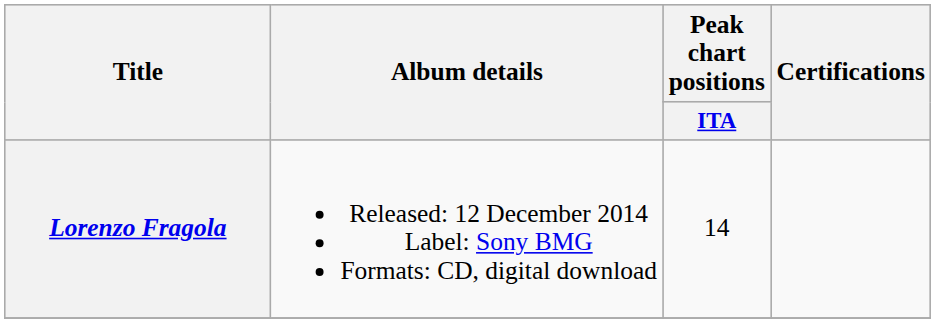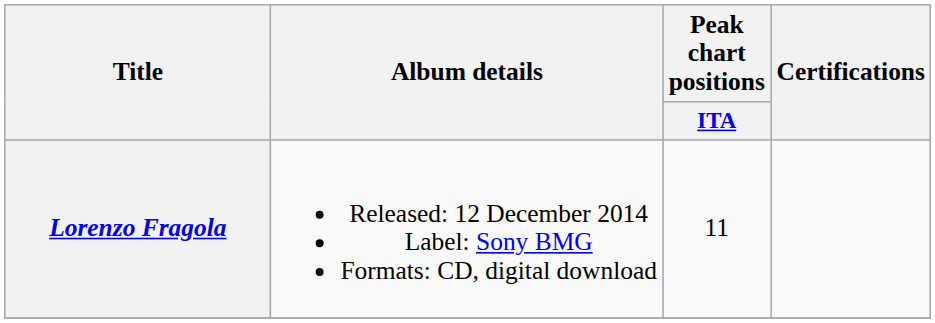Lorenzo Fragola | Peak chart positions / ITA: 14 -> 11
